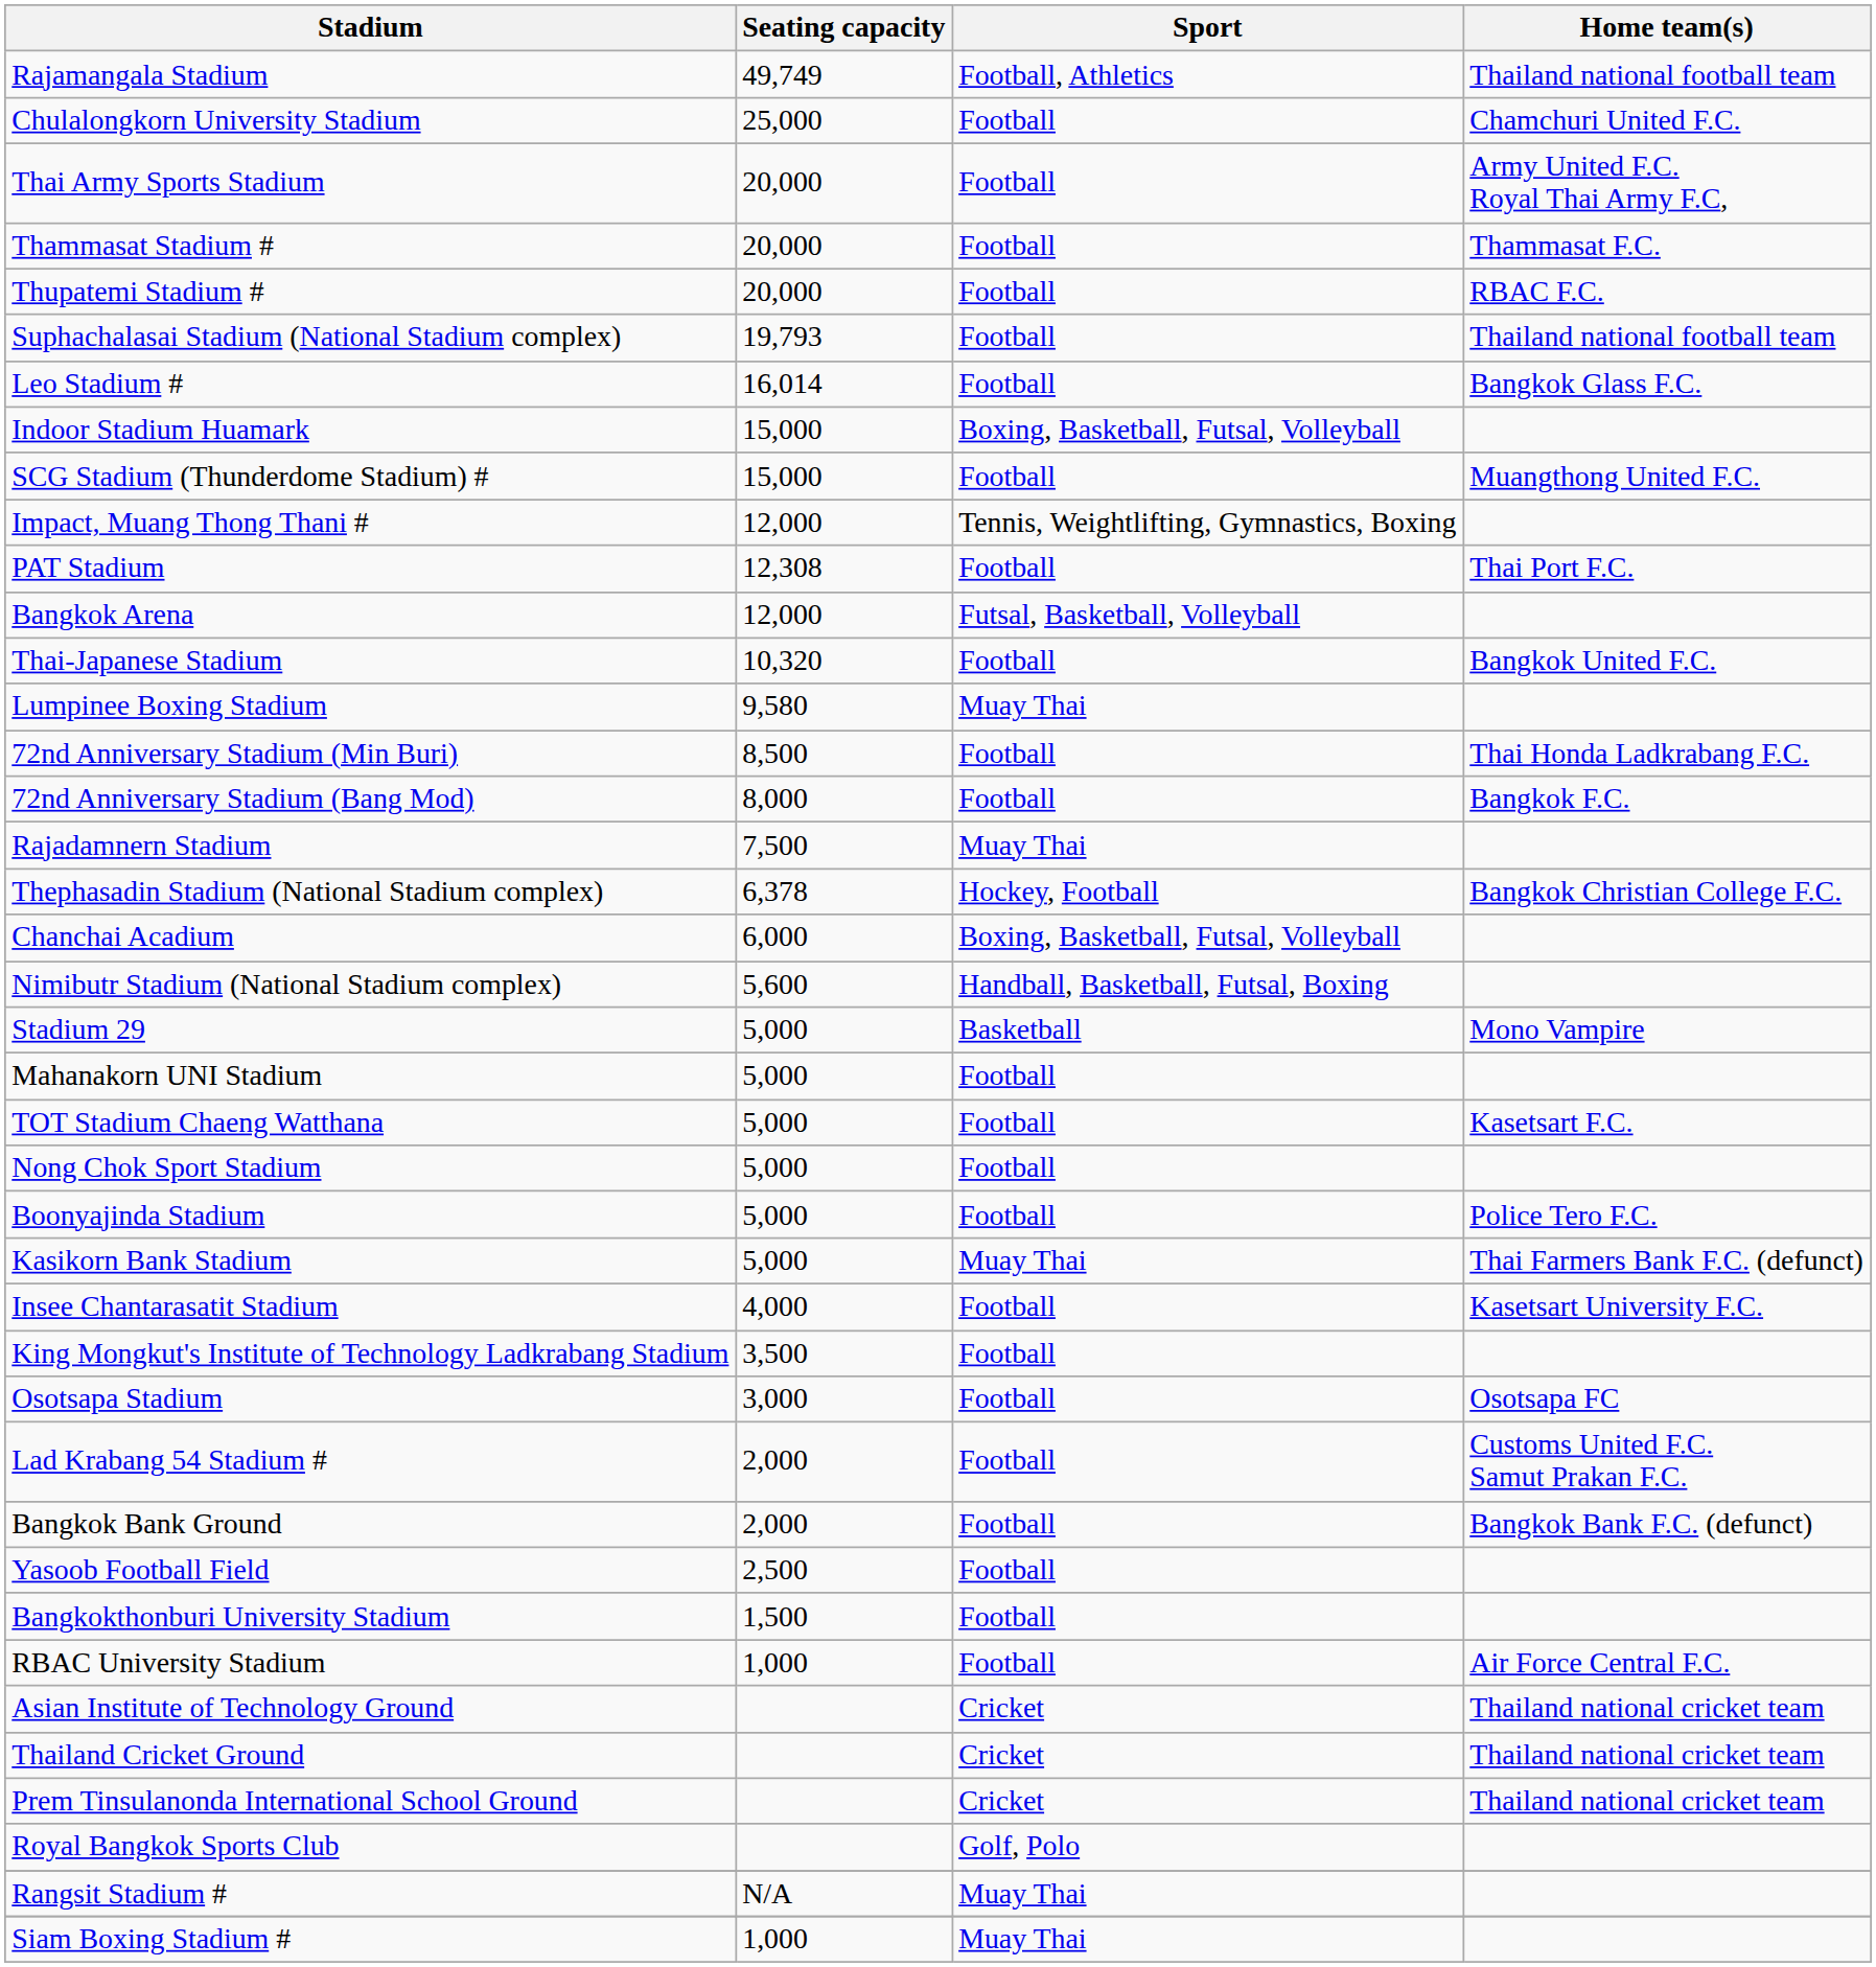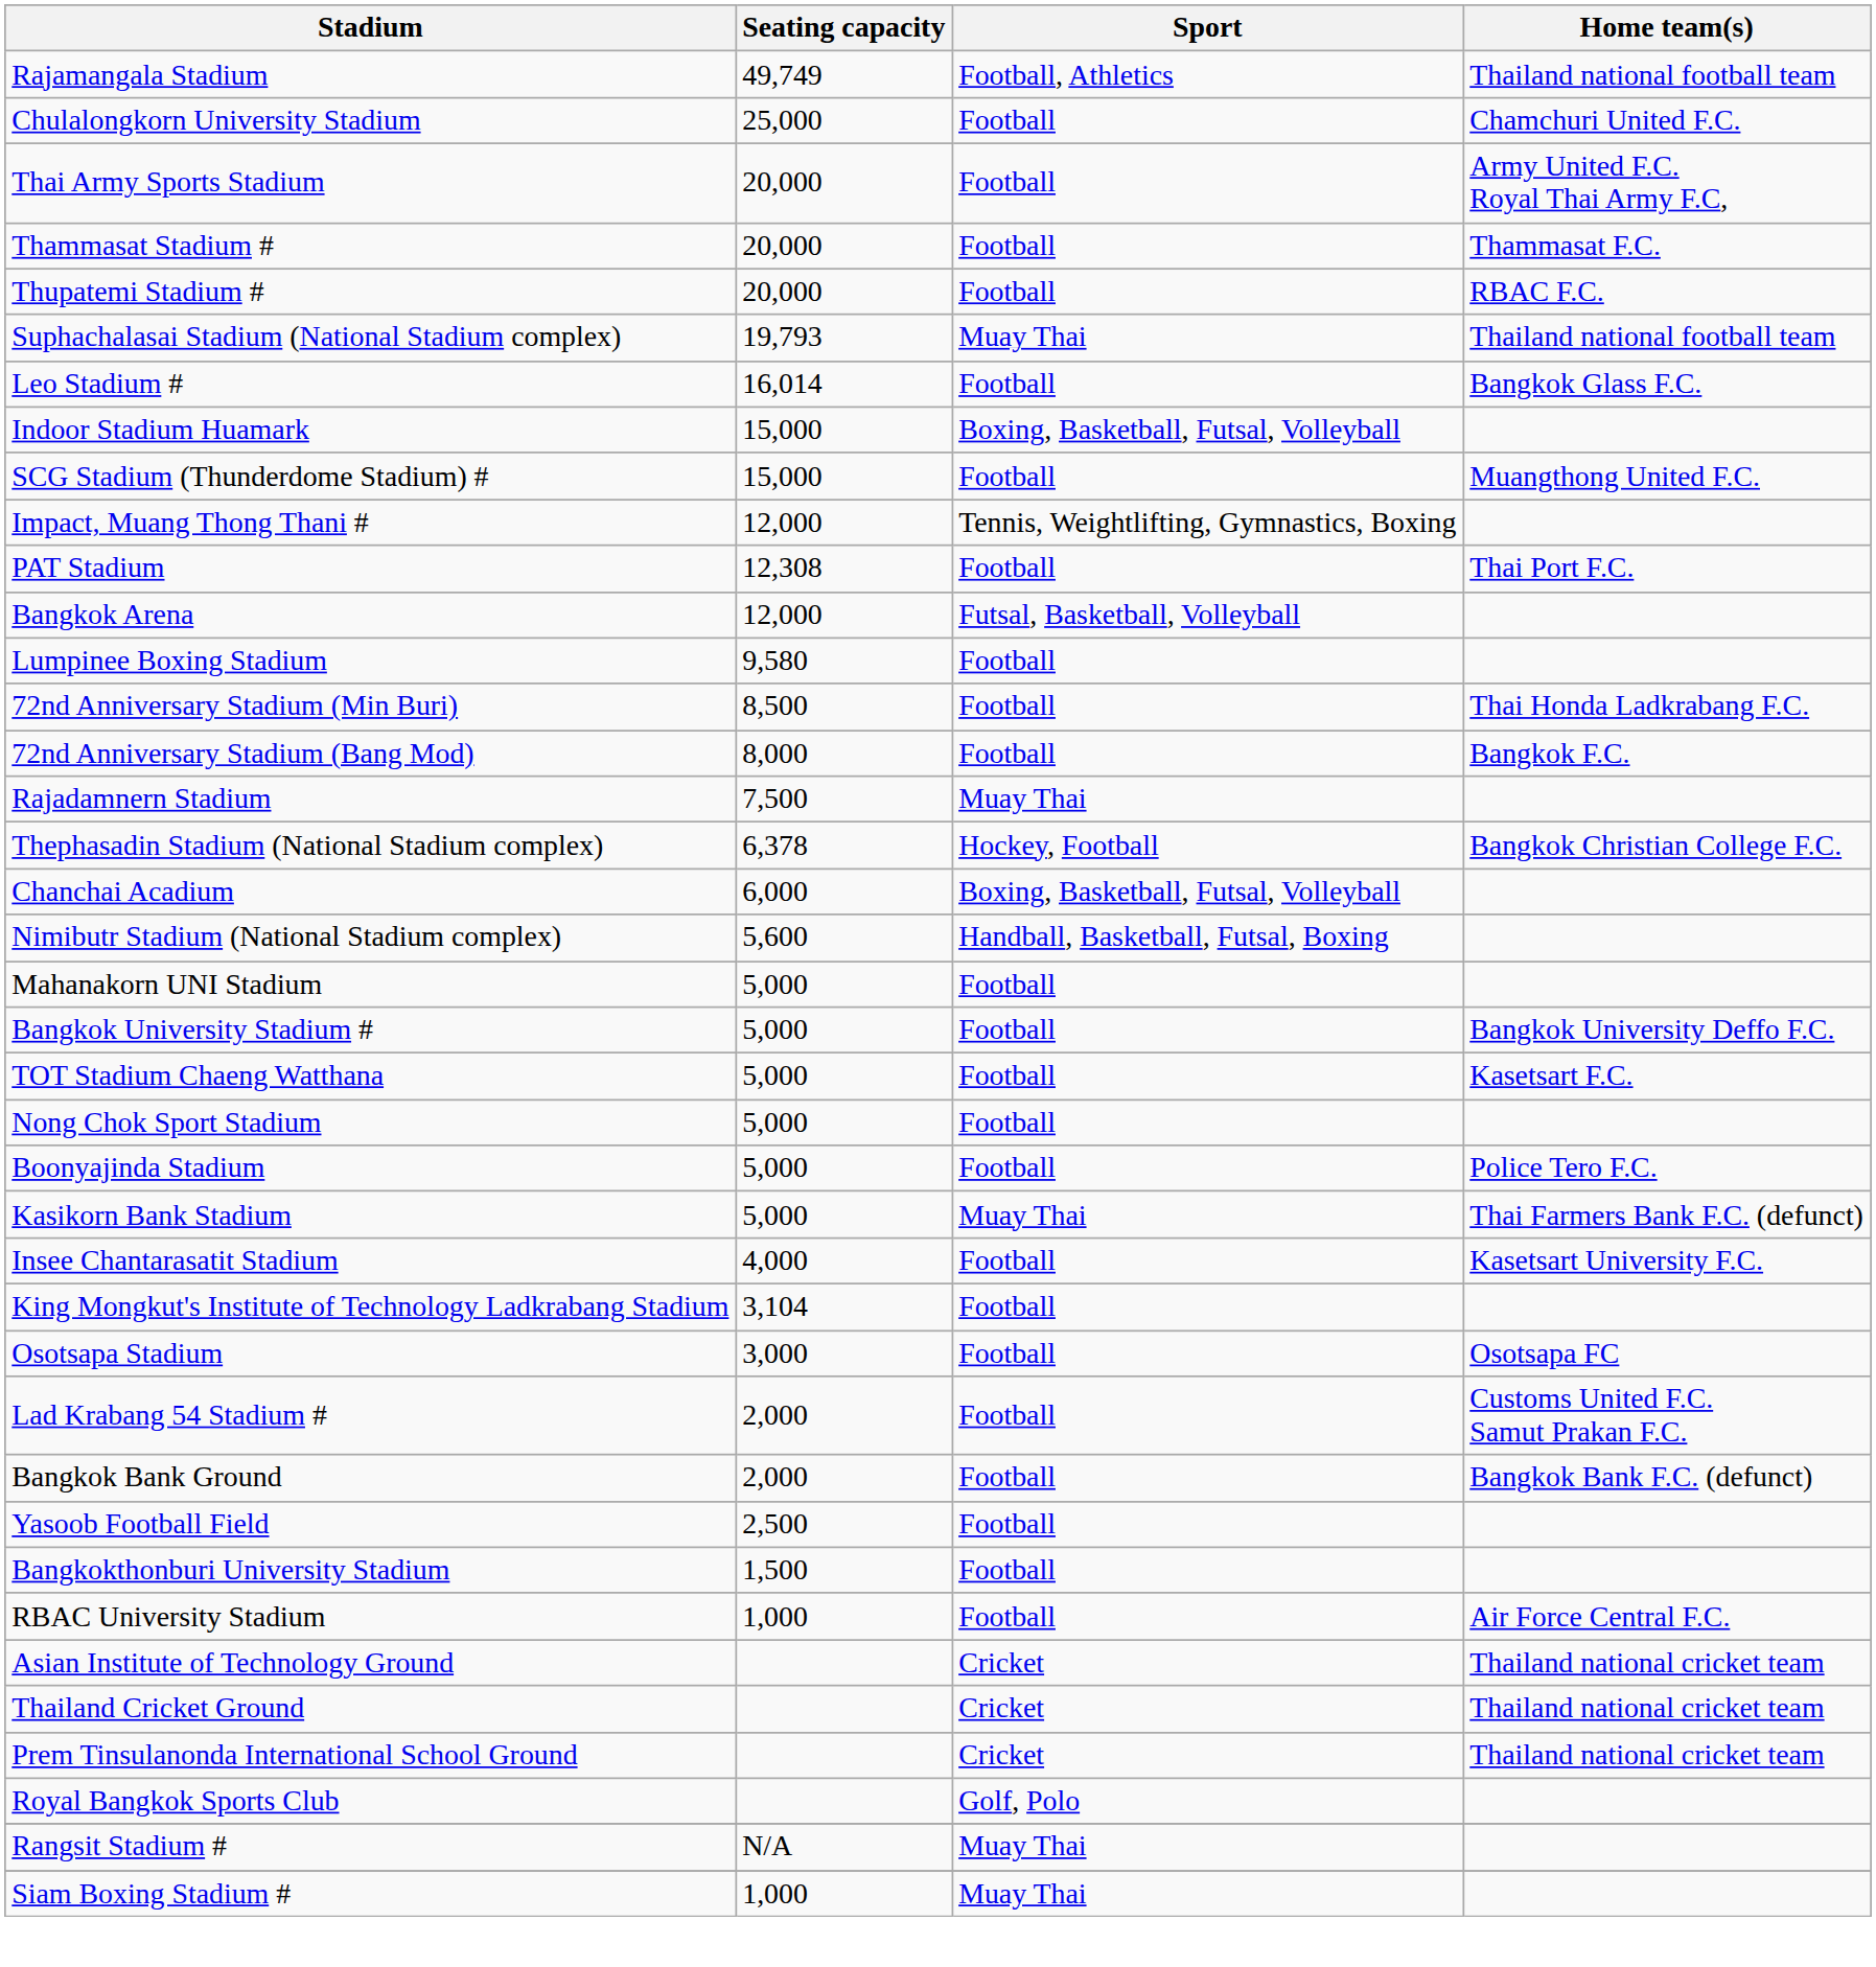Suphachalasai Stadium (National Stadium complex) | Sport: Football -> Muay Thai
- row: Thai-Japanese Stadium | 10,320 | Football | Bangkok United F.C.
Lumpinee Boxing Stadium | Sport: Muay Thai -> Football
- row: Stadium 29 | 5,000 | Basketball | Mono Vampire
+ row: Bangkok University Stadium # | 5,000 | Football | Bangkok University Deffo F.C.
King Mongkut's Institute of Technology Ladkrabang Stadium | Seating capacity: 3,500 -> 3,104
